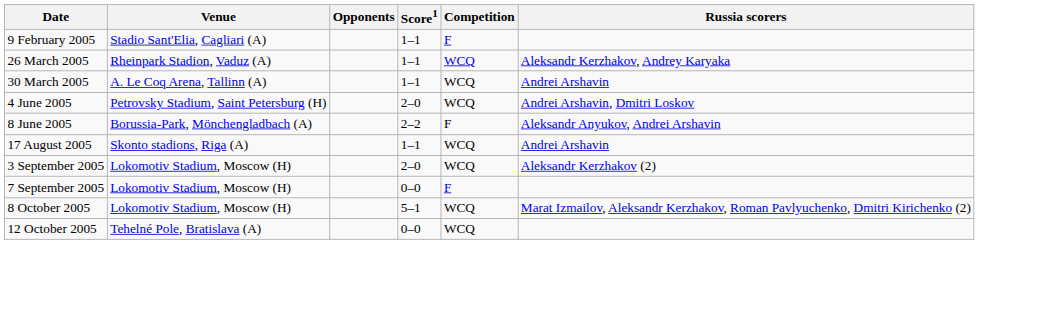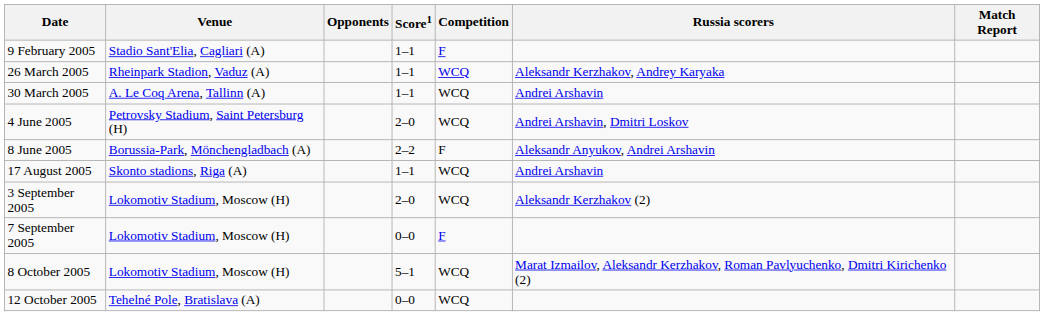+ column: Match Report
